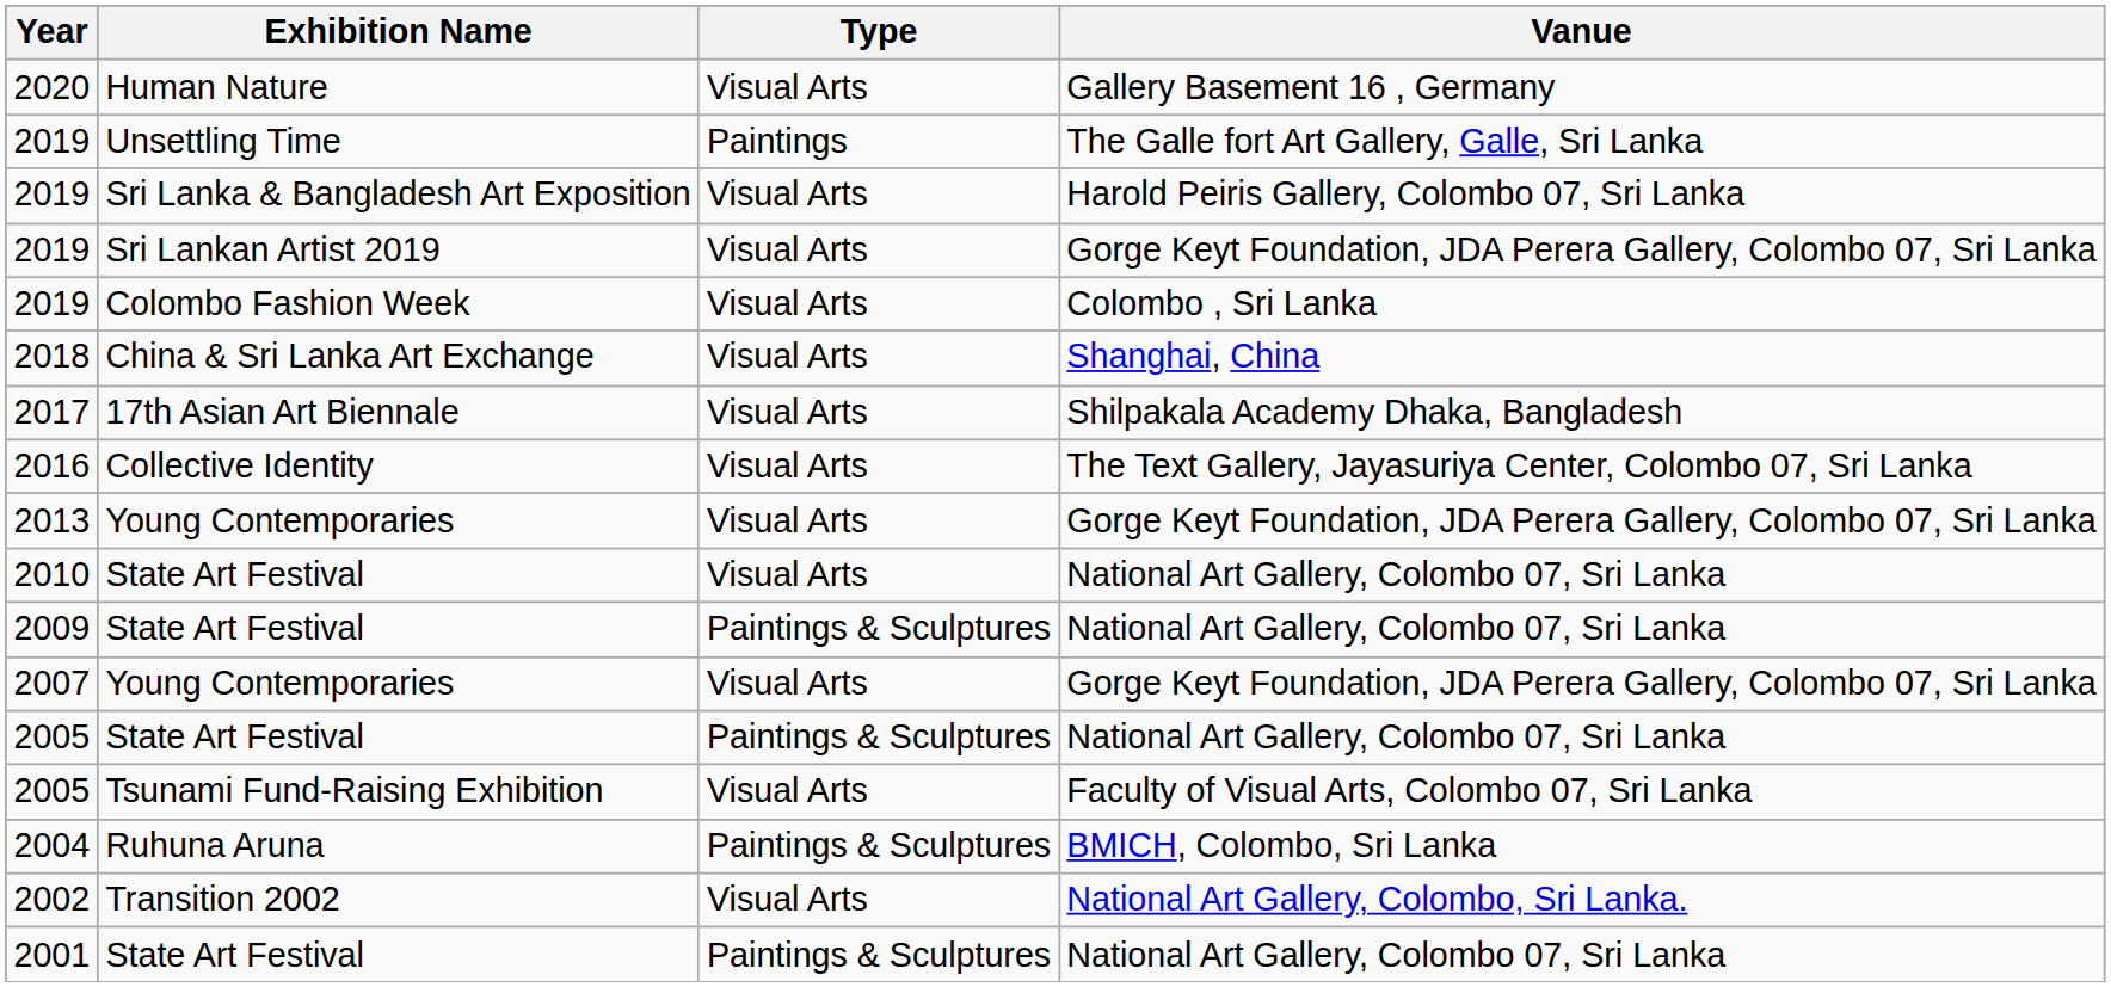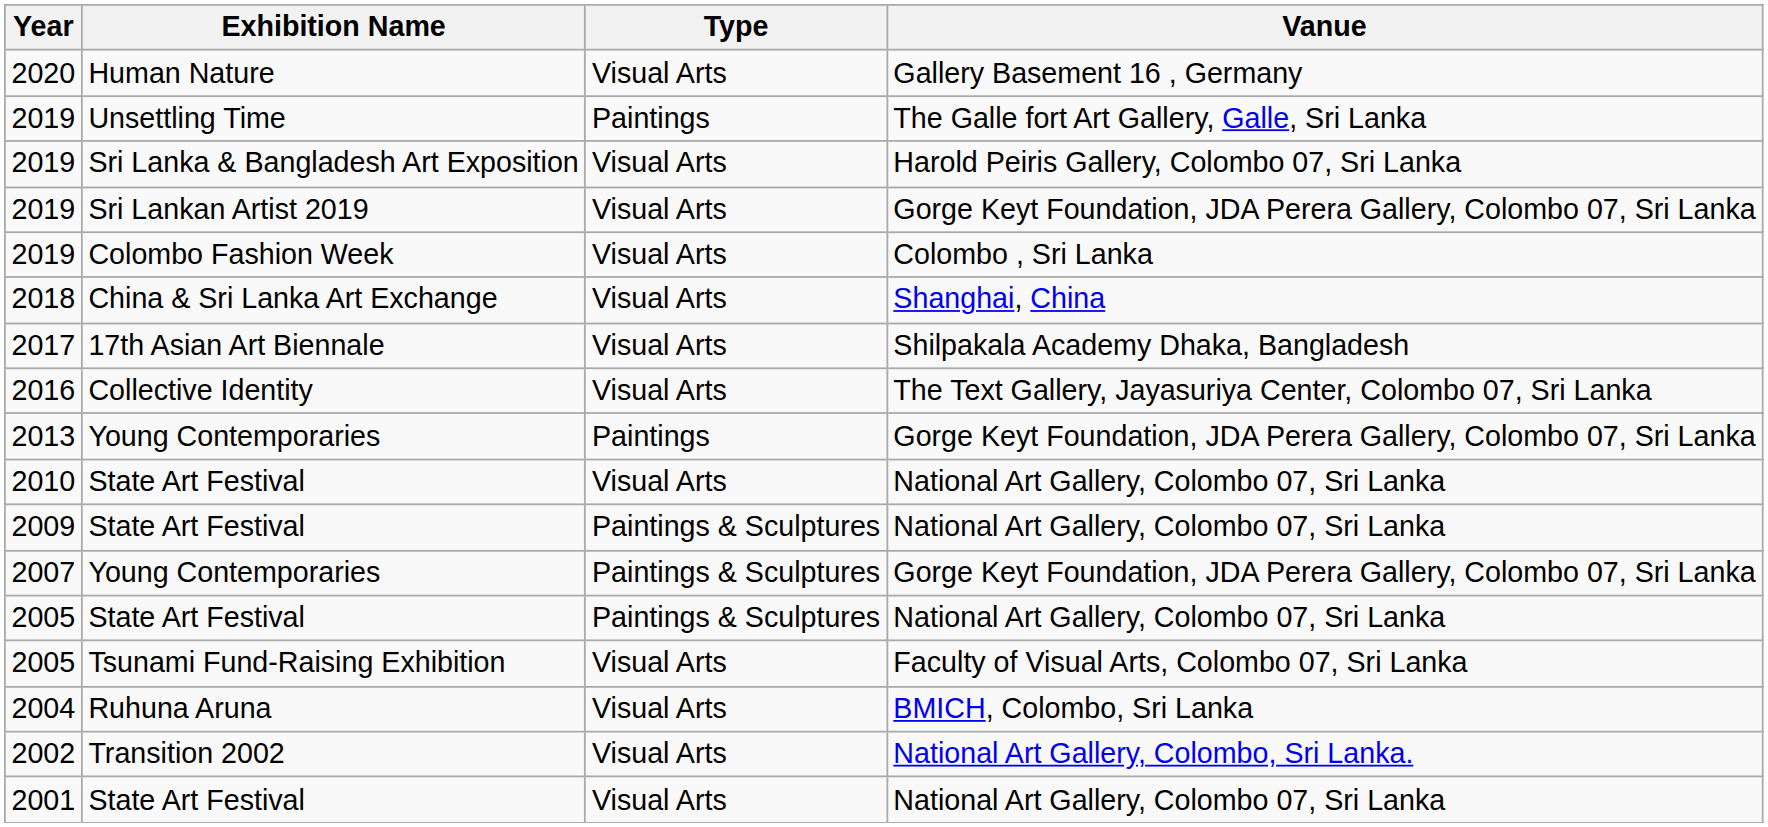2013 | Type: Visual Arts -> Paintings
2007 | Type: Visual Arts -> Paintings & Sculptures
2004 | Type: Paintings & Sculptures -> Visual Arts
2001 | Type: Paintings & Sculptures -> Visual Arts
